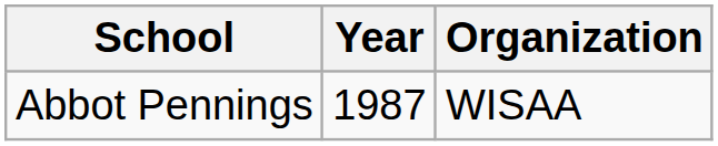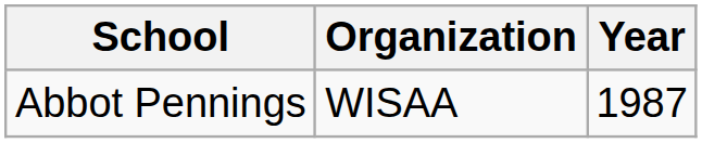columns swapped: Year <-> Organization
